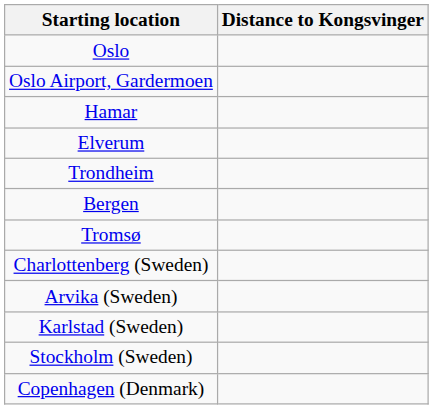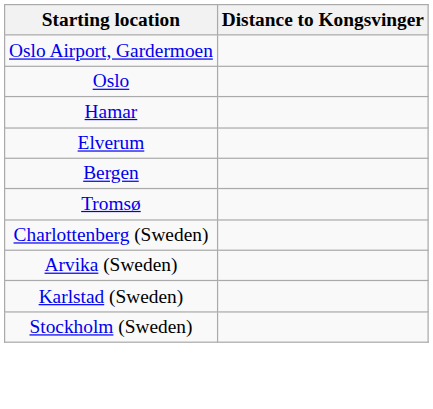rows swapped: Oslo <-> Oslo Airport, Gardermoen
- row: Trondheim
- row: Copenhagen (Denmark)
